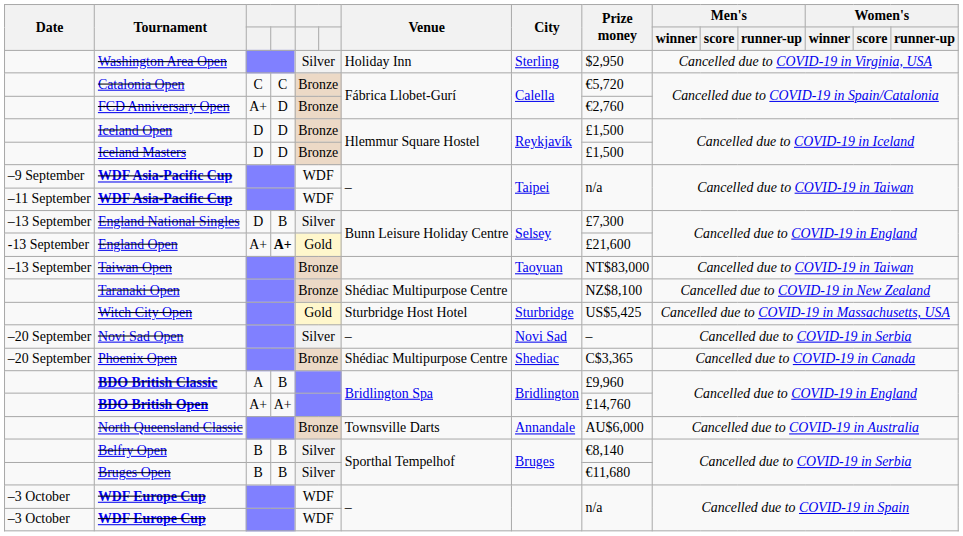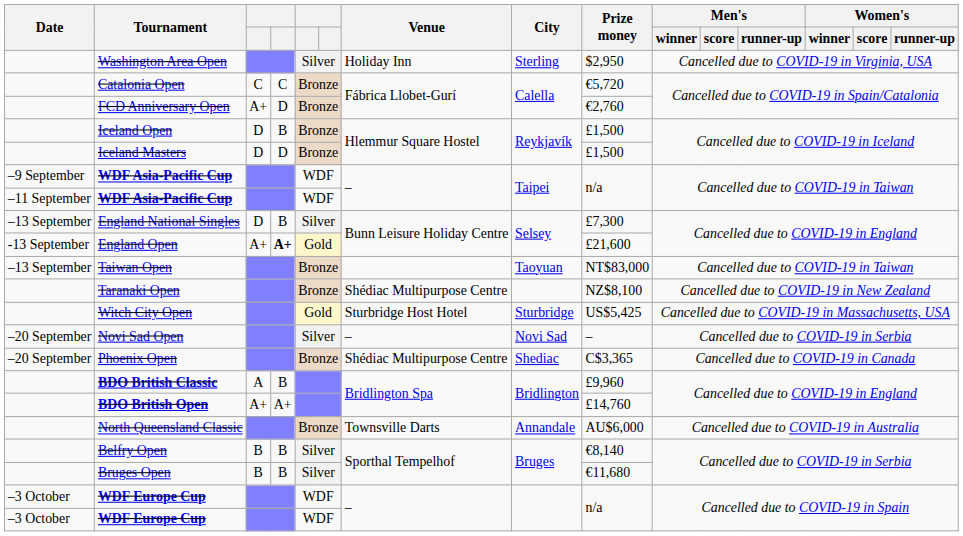Iceland Open | column 4: D -> B
